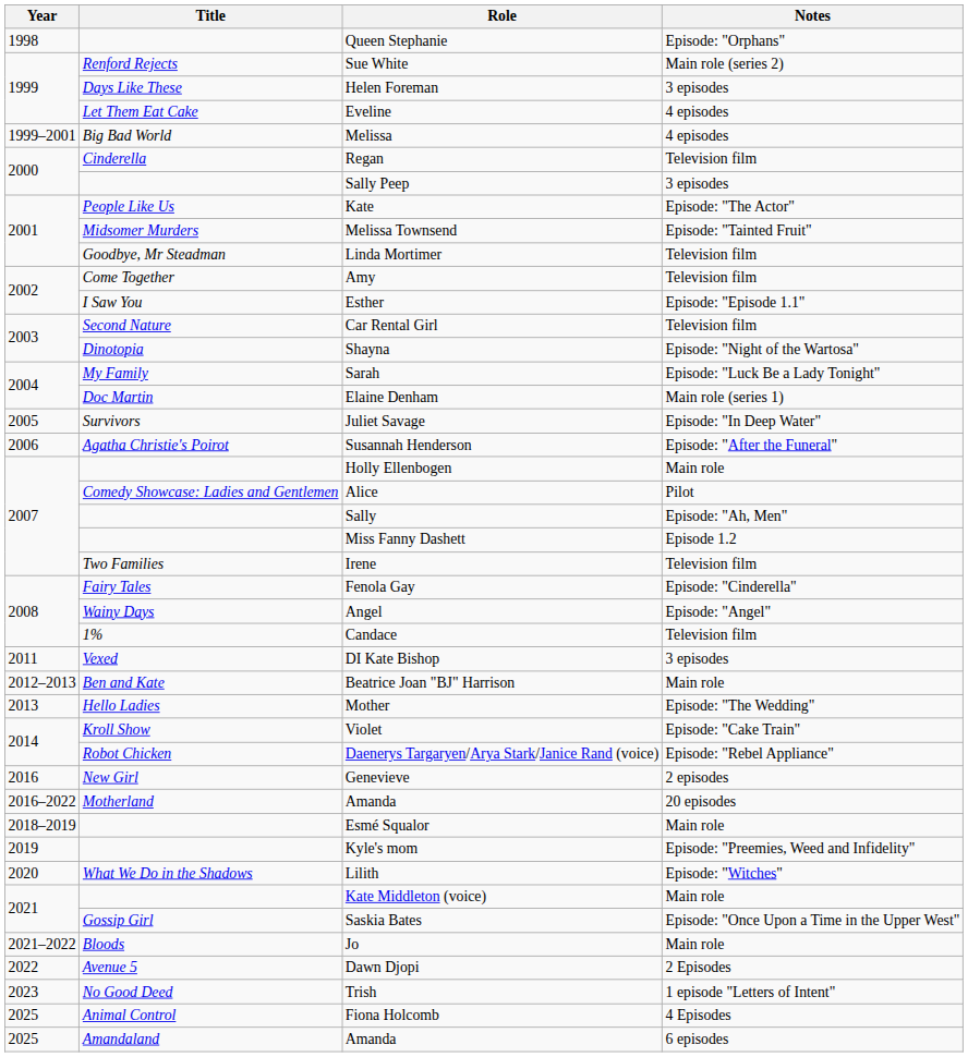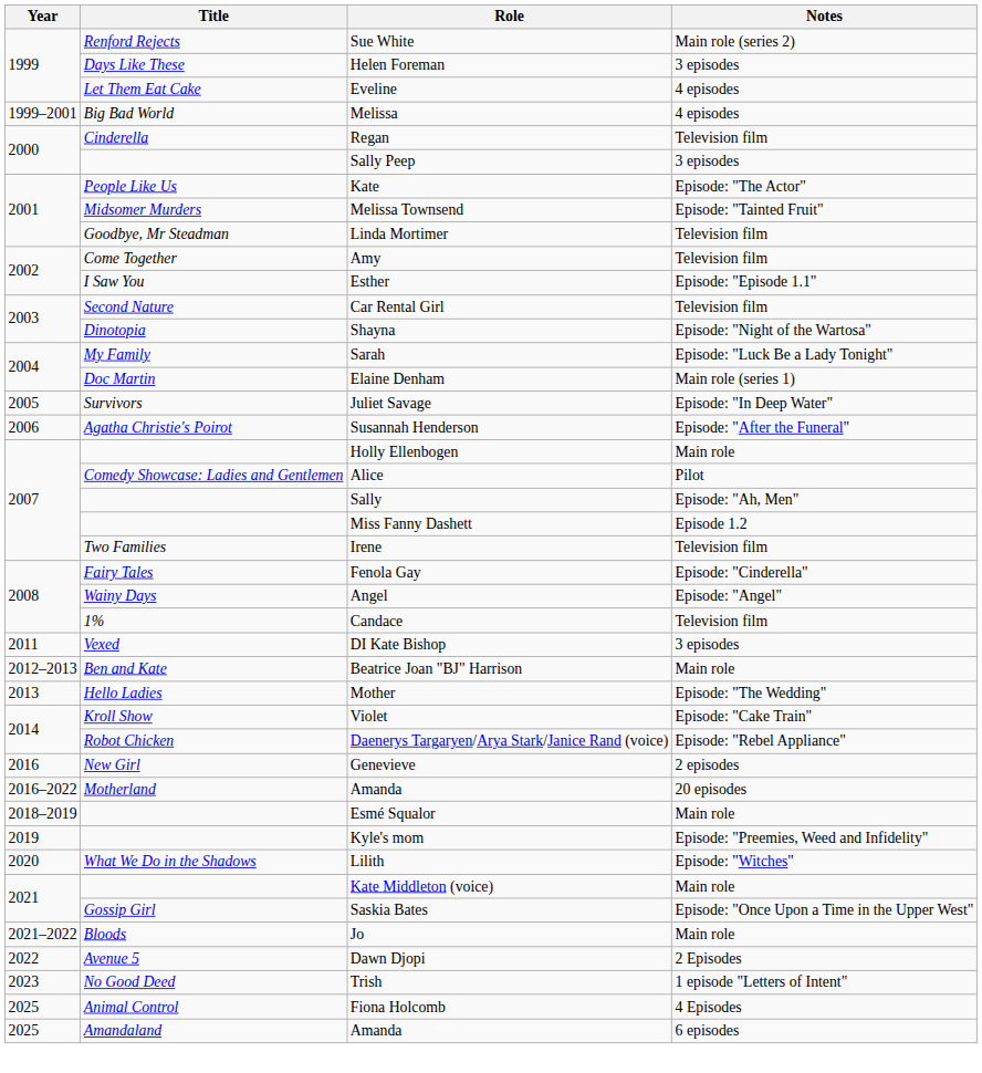- row: 1998 | Queen Stephanie | Episode: "Orphans"
